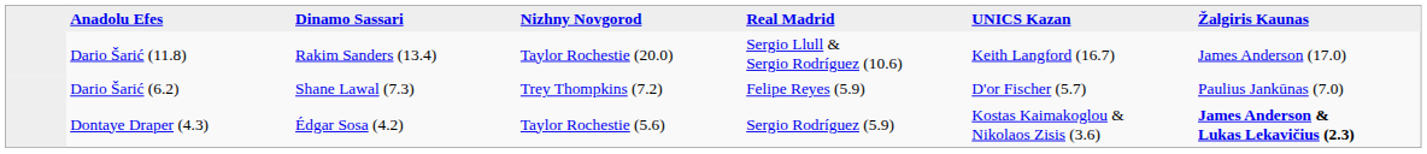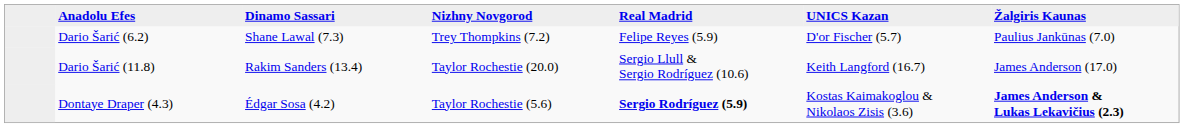rows swapped: Dario Šarić (11.8) <-> Dario Šarić (6.2)
Dontaye Draper (4.3) | Real Madrid: normal -> bold
